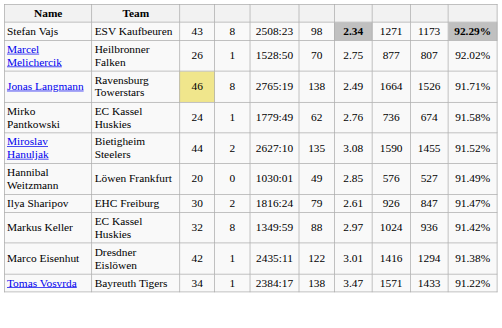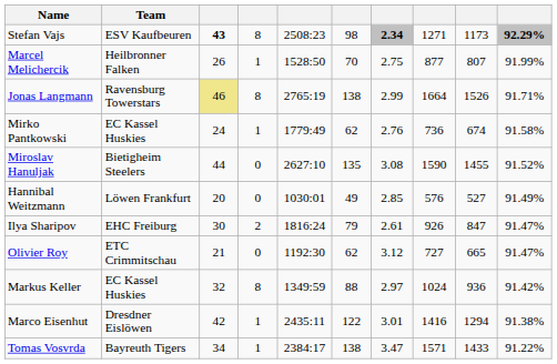Stefan Vajs | column 3: normal -> bold
Marcel Melichercik | column 10: 92.02% -> 91.99%
Jonas Langmann | column 7: 2.49 -> 2.99
Miroslav Hanuljak | column 4: 2 -> 0
+ row: Olivier Roy | ETC Crimmitschau | 21 | 0 | 1192:30 | 62 | 3.12 | 727 | 665 | 91.47%
